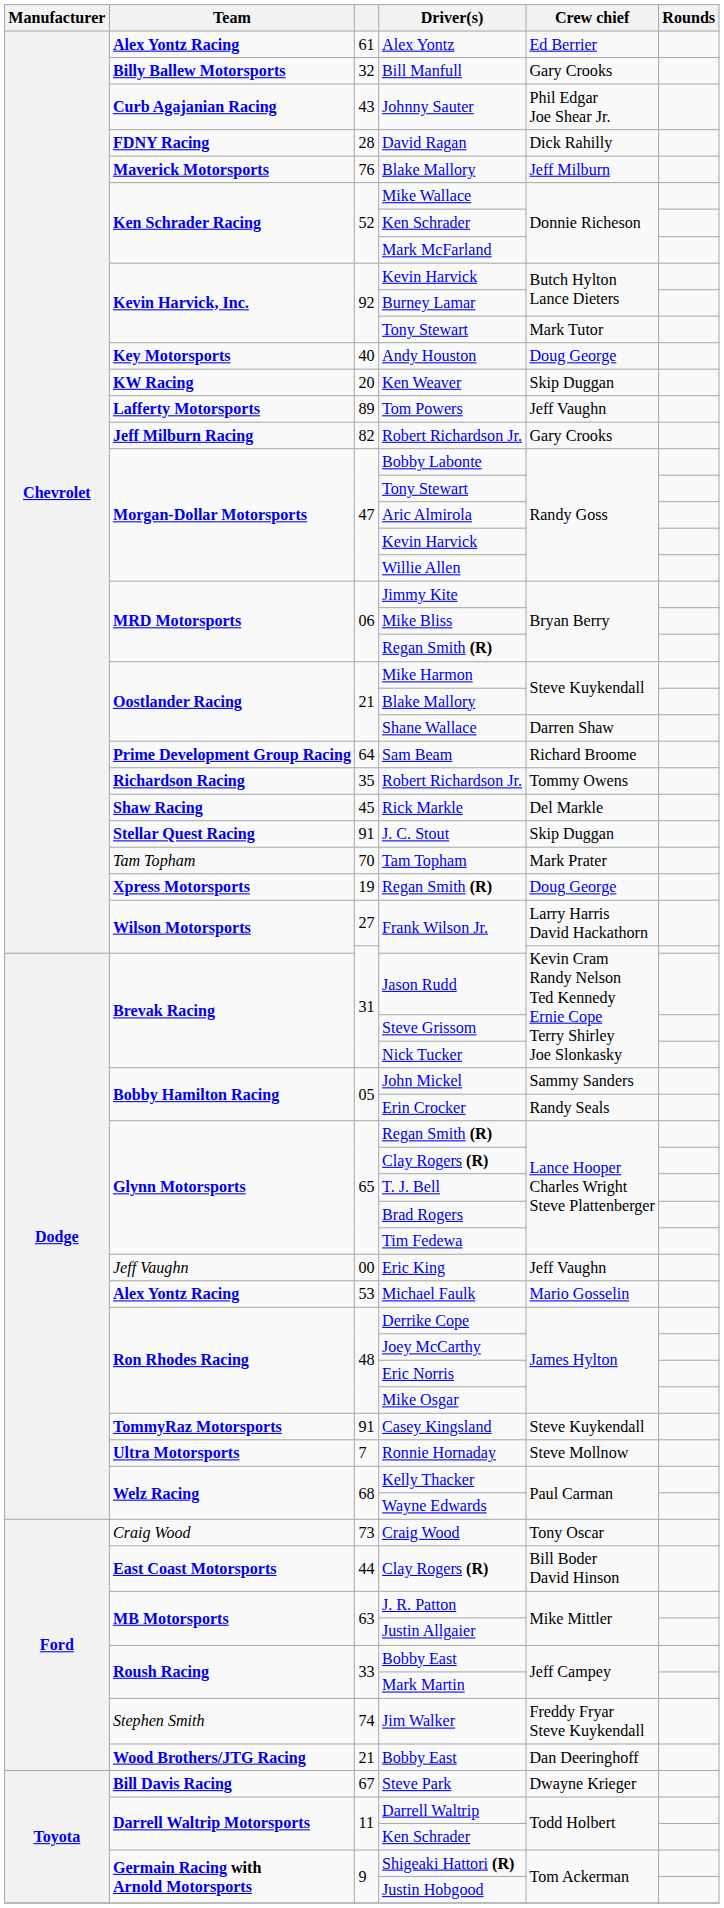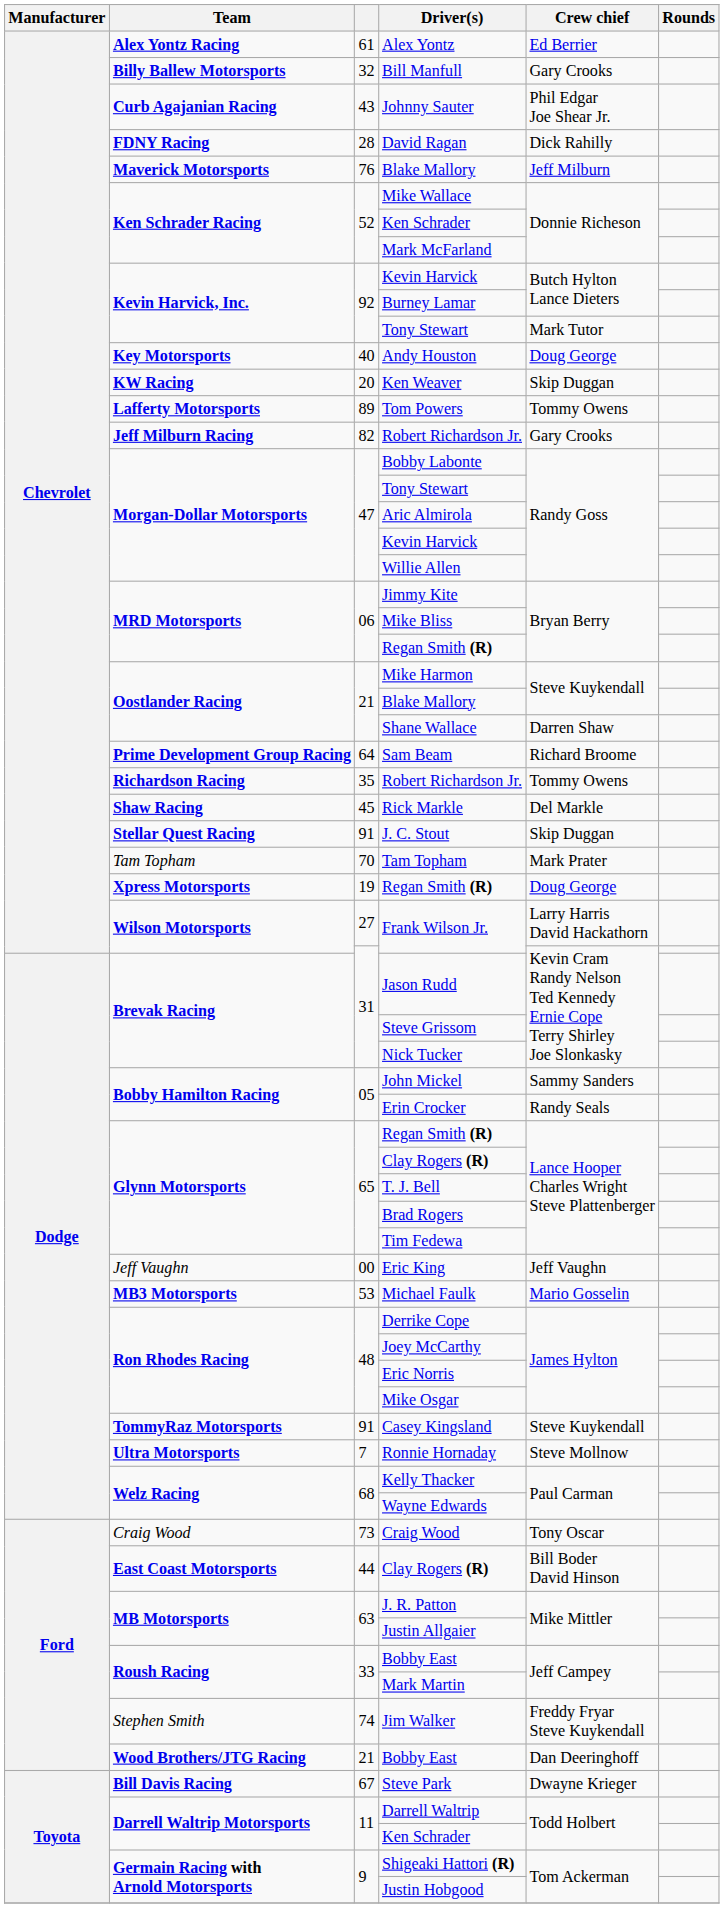Tom Powers | Crew chief: Jeff Vaughn -> Tommy Owens
Michael Faulk | Team: Alex Yontz Racing -> MB3 Motorsports
